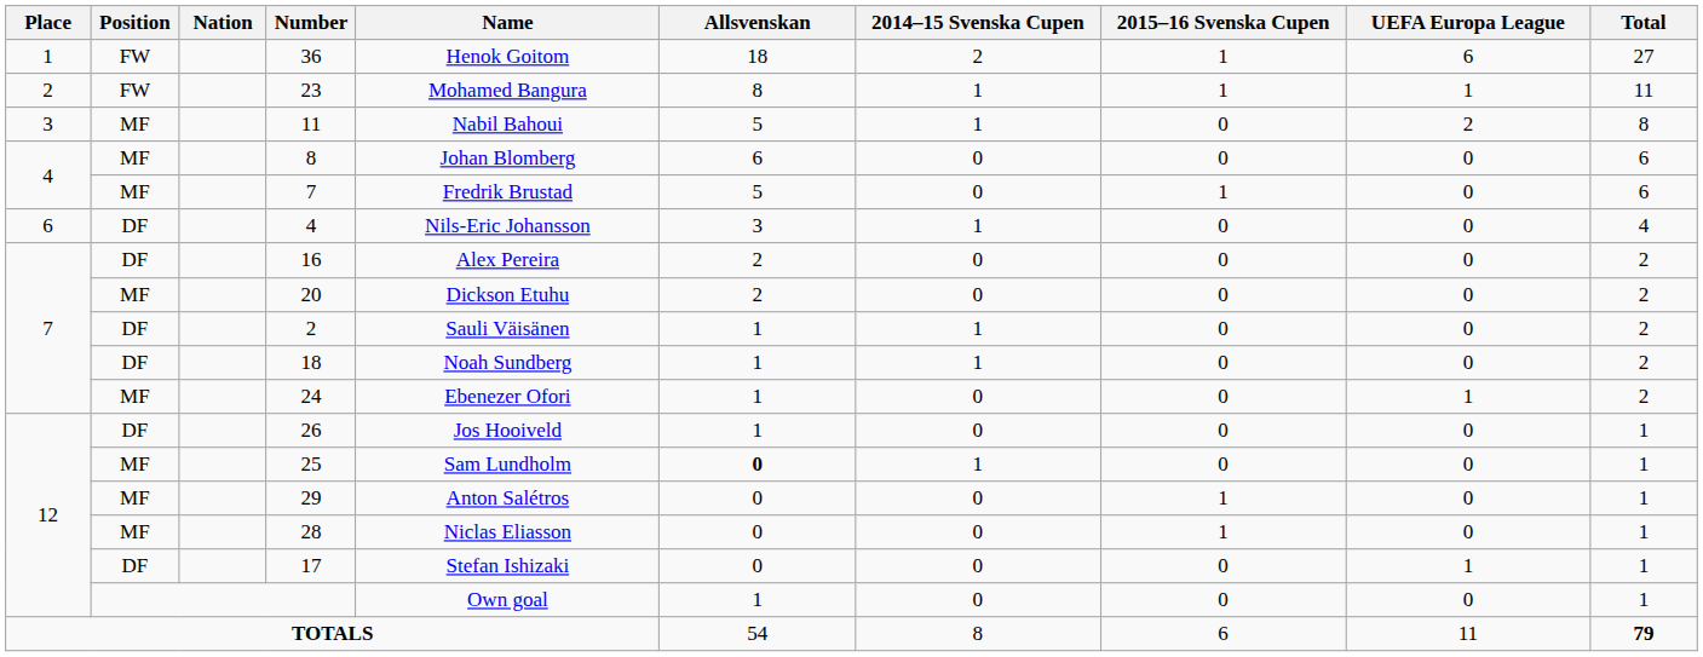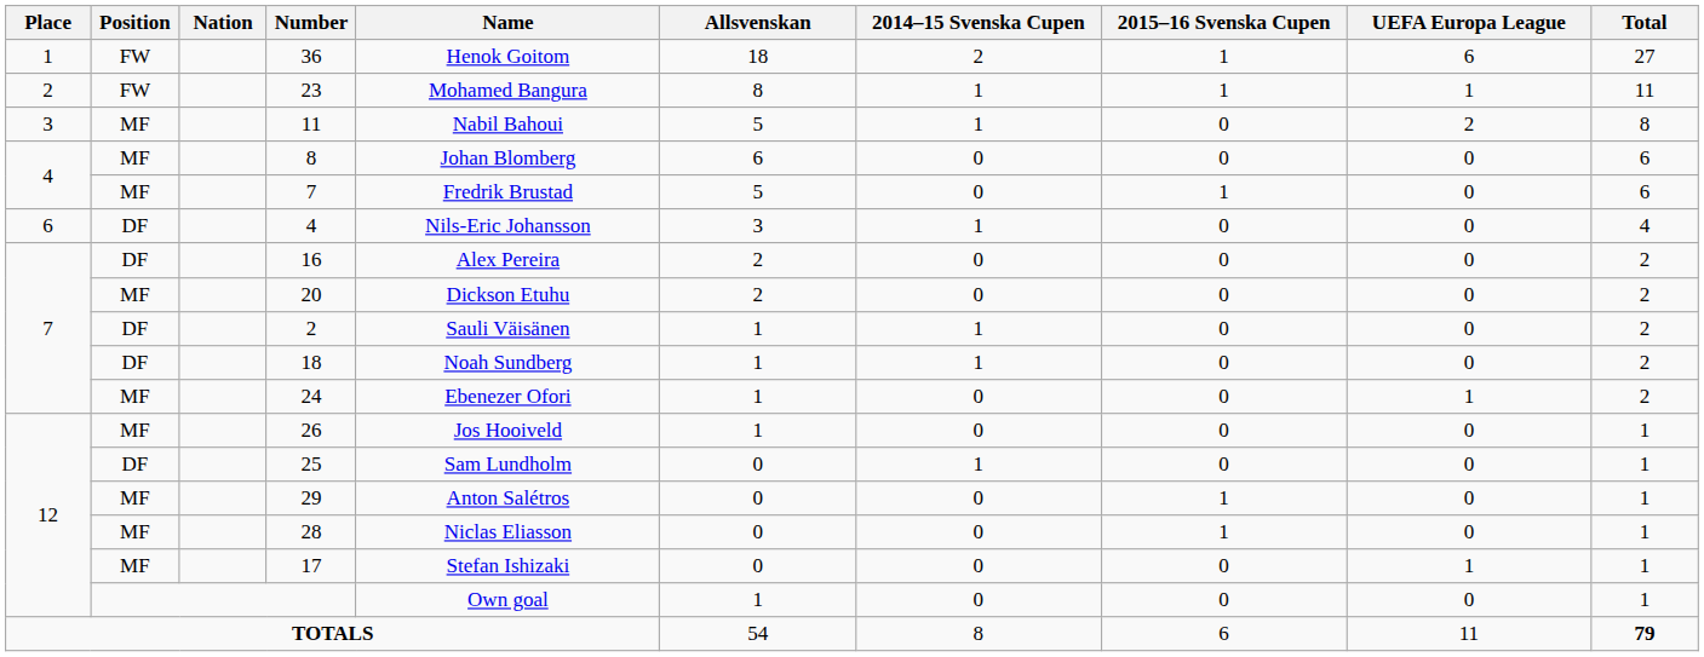26 | Position: DF -> MF
25 | Position: MF -> DF
25 | Allsvenskan: bold -> normal
17 | Position: DF -> MF
